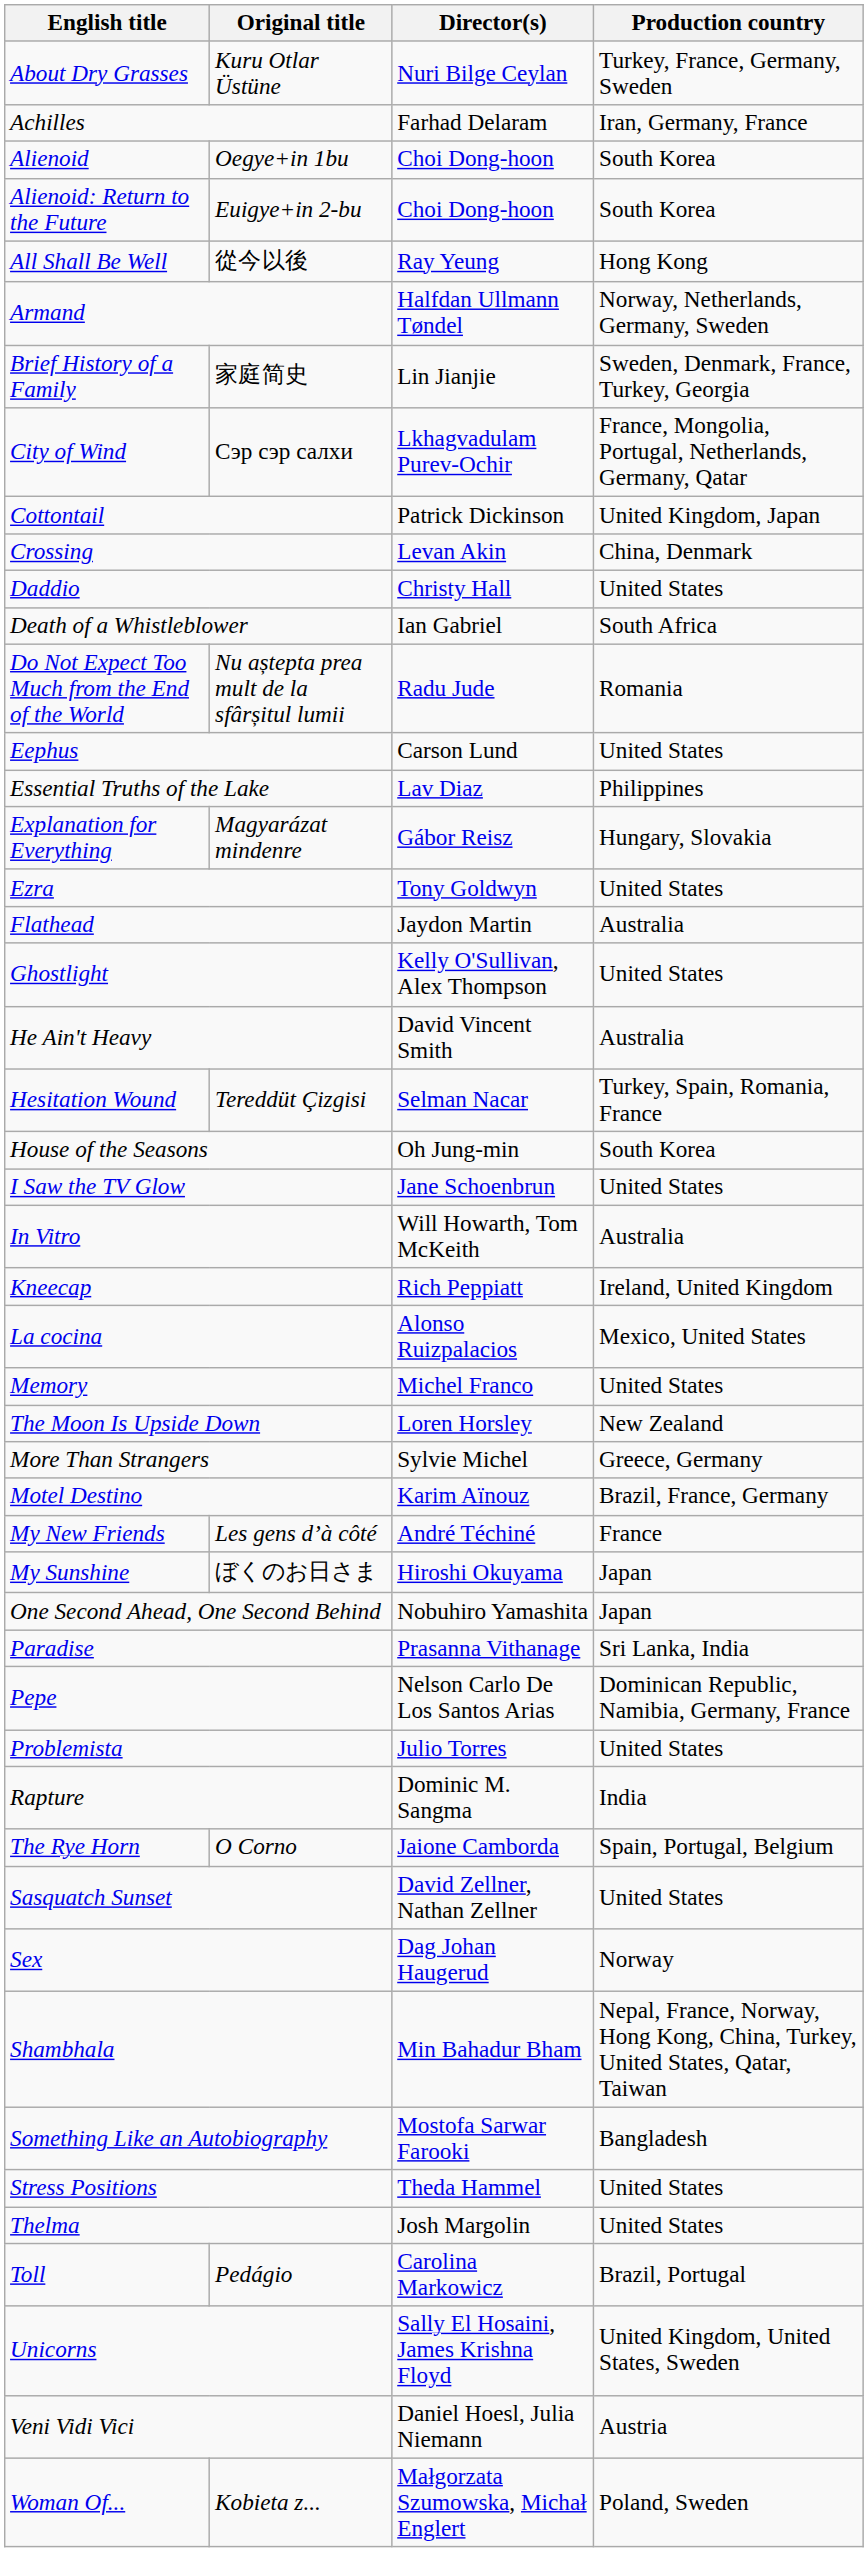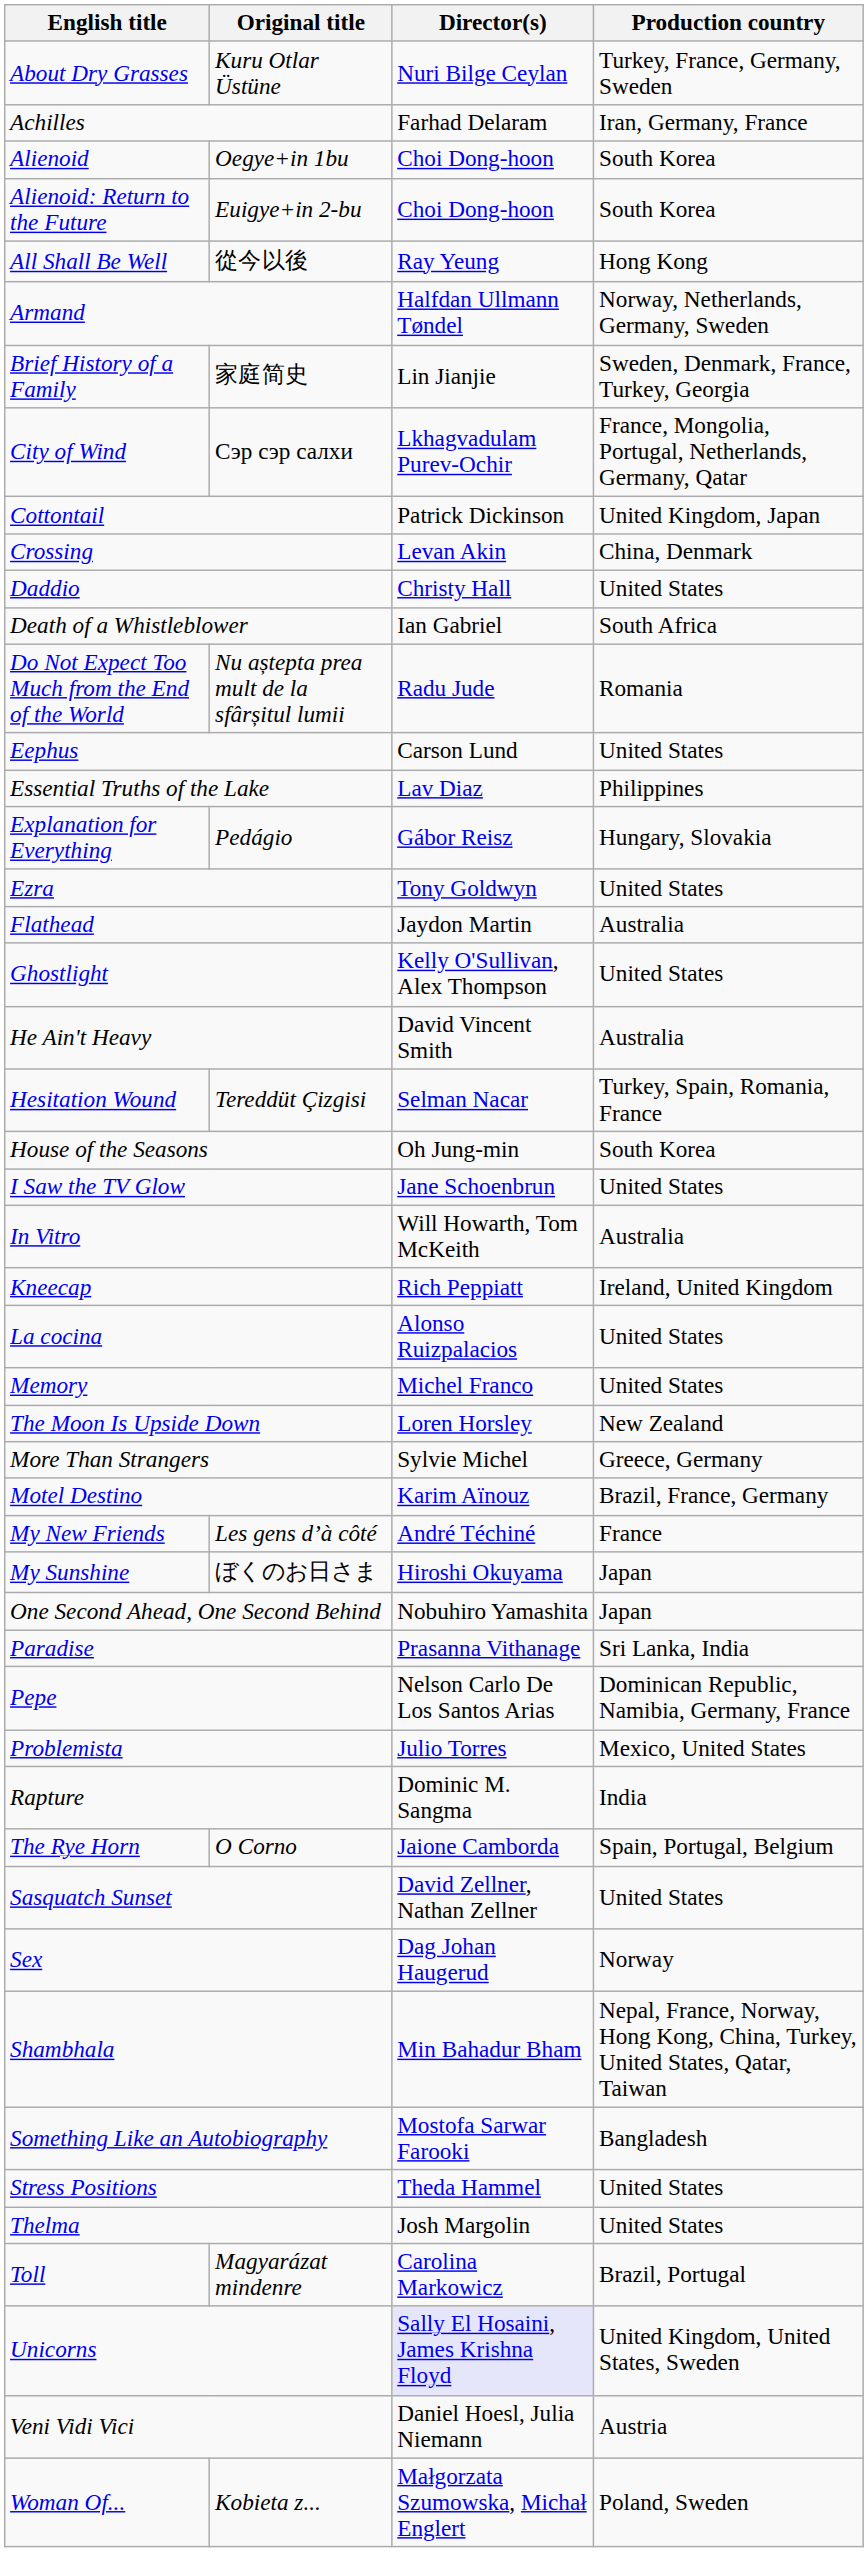Explanation for Everything | Original title: Magyarázat mindenre -> Pedágio
La cocina | Production country: Mexico, United States -> United States
Problemista | Production country: United States -> Mexico, United States
Toll | Original title: Pedágio -> Magyarázat mindenre
Unicorns | Director(s): no background -> lavender background
